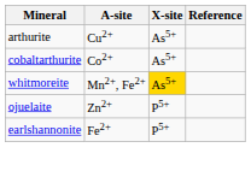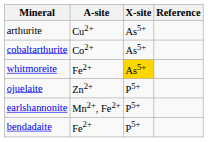whitmoreite | A-site: Mn2+, Fe2+ -> Fe2+
earlshannonite | A-site: Fe2+ -> Mn2+, Fe2+
+ row: bendadaite | Fe2+ | P5+
